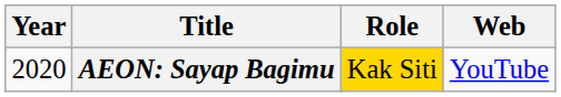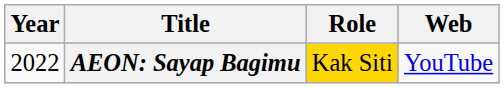AEON: Sayap Bagimu | Year: 2020 -> 2022
